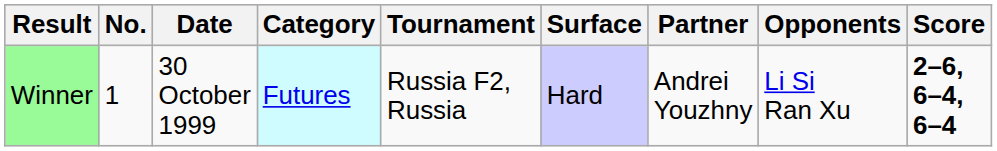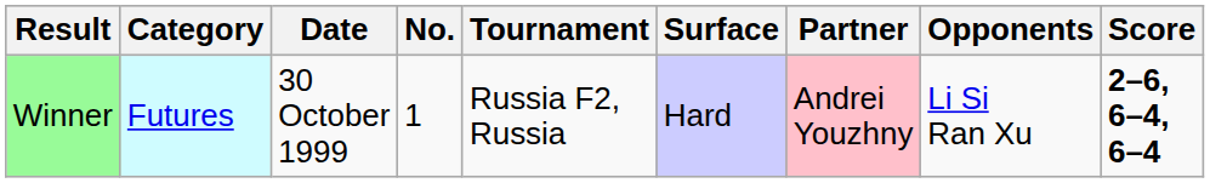columns swapped: No. <-> Category
Winner | Partner: no background -> pink background
